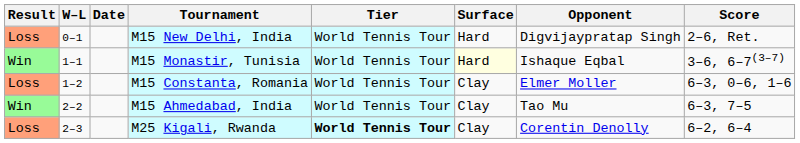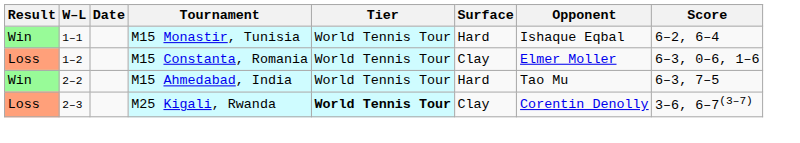- row: Loss | 0–1 | M15 New Delhi, India | World Tennis Tour | Hard | Digvijaypratap Singh | 2–6, Ret.
M15 Monastir, Tunisia | Surface: lightyellow background -> no background
M15 Monastir, Tunisia | Score: 3–6, 6–7(3–7) -> 6–2, 6–4
M15 Ahmedabad, India | Surface: Clay -> Hard
M25 Kigali, Rwanda | Score: 6–2, 6–4 -> 3–6, 6–7(3–7)
